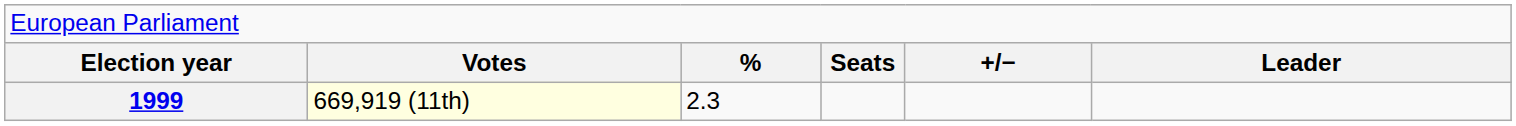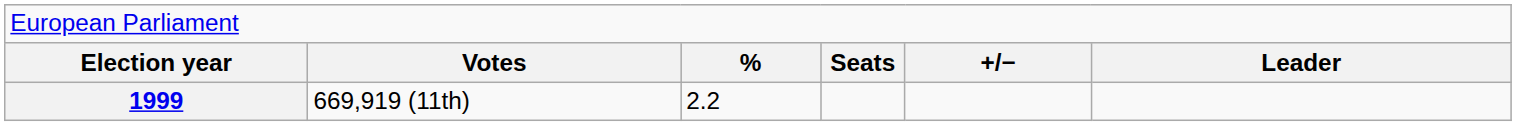1999 | column 2: lightyellow background -> no background
1999 | column 3: 2.3 -> 2.2
